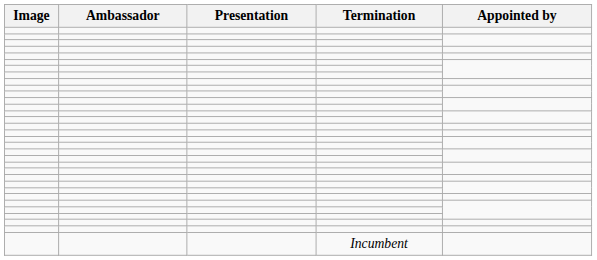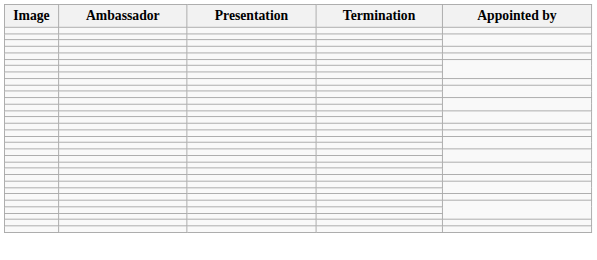- row: Incumbent
